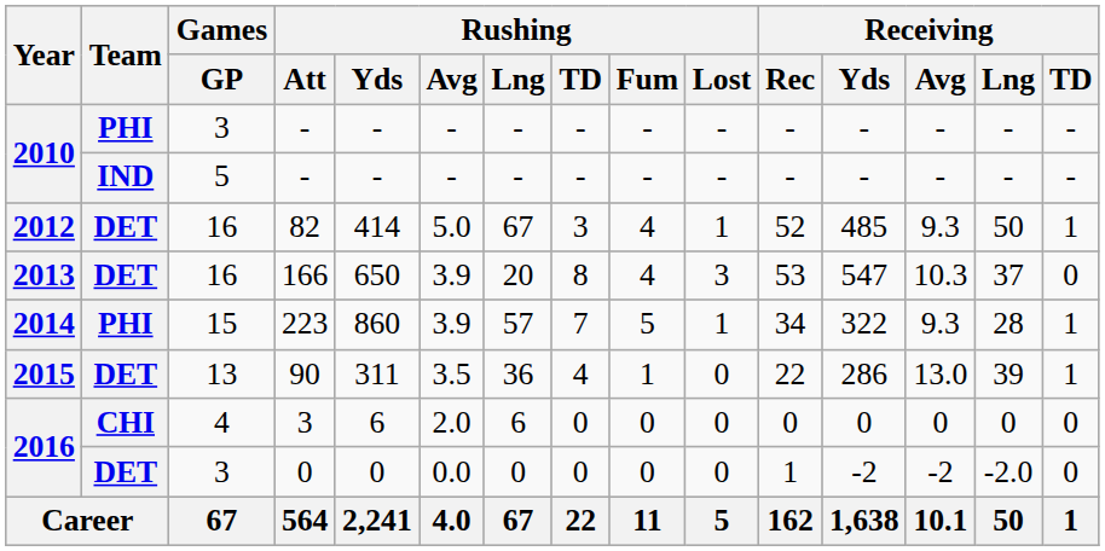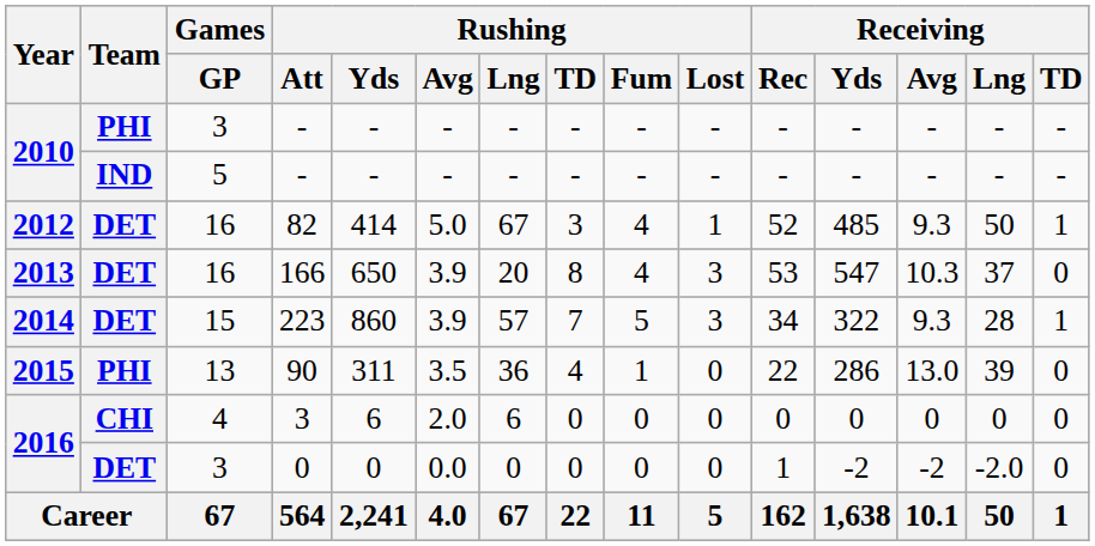223 | Team: PHI -> DET
223 | Rushing / Lost: 1 -> 3
90 | Team: DET -> PHI
90 | Receiving / TD: 1 -> 0
